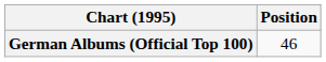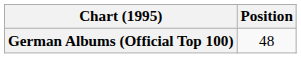German Albums (Official Top 100) | Position: 46 -> 48
